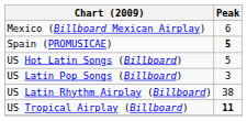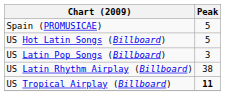- row: Mexico (Billboard Mexican Airplay) | 6
Spain (PROMUSICAE) | Peak: bold -> normal
